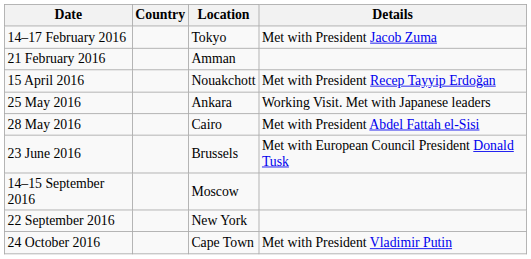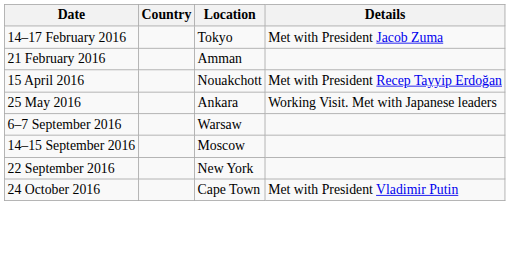- row: 28 May 2016 | Cairo | Met with President Abdel Fattah el-Sisi
- row: 23 June 2016 | Brussels | Met with European Council President Donald Tusk
+ row: 6–7 September 2016 | Warsaw
